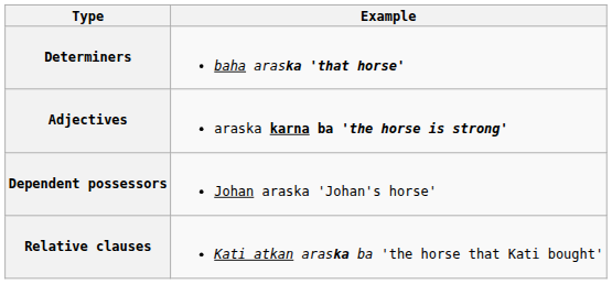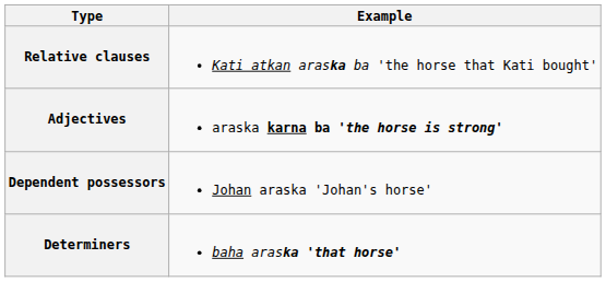rows swapped: Determiners <-> Relative clauses
